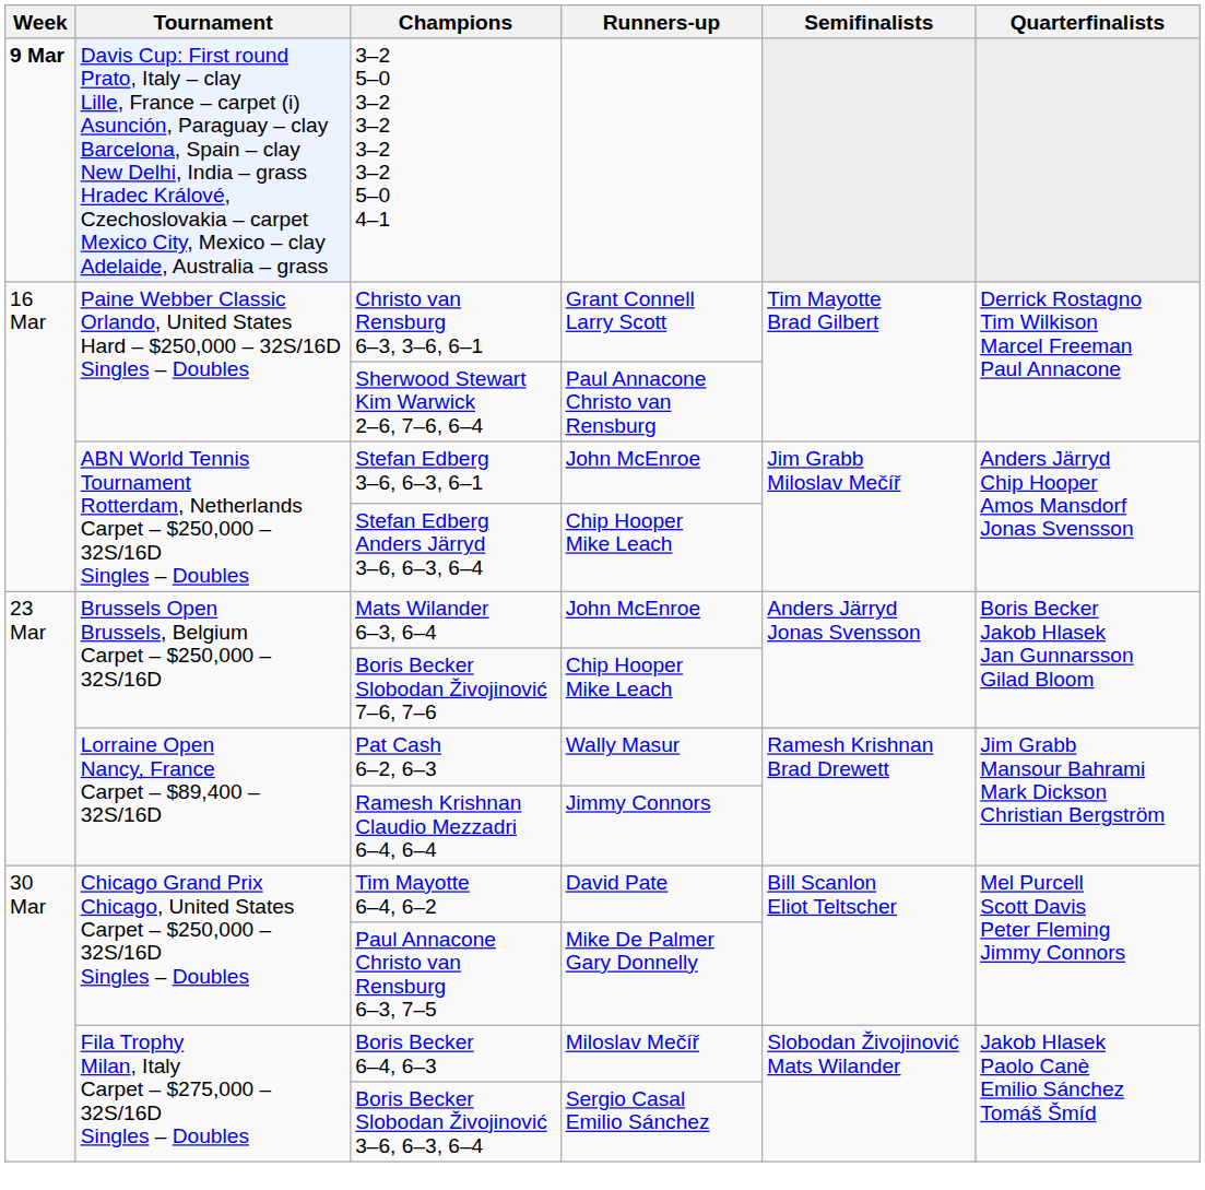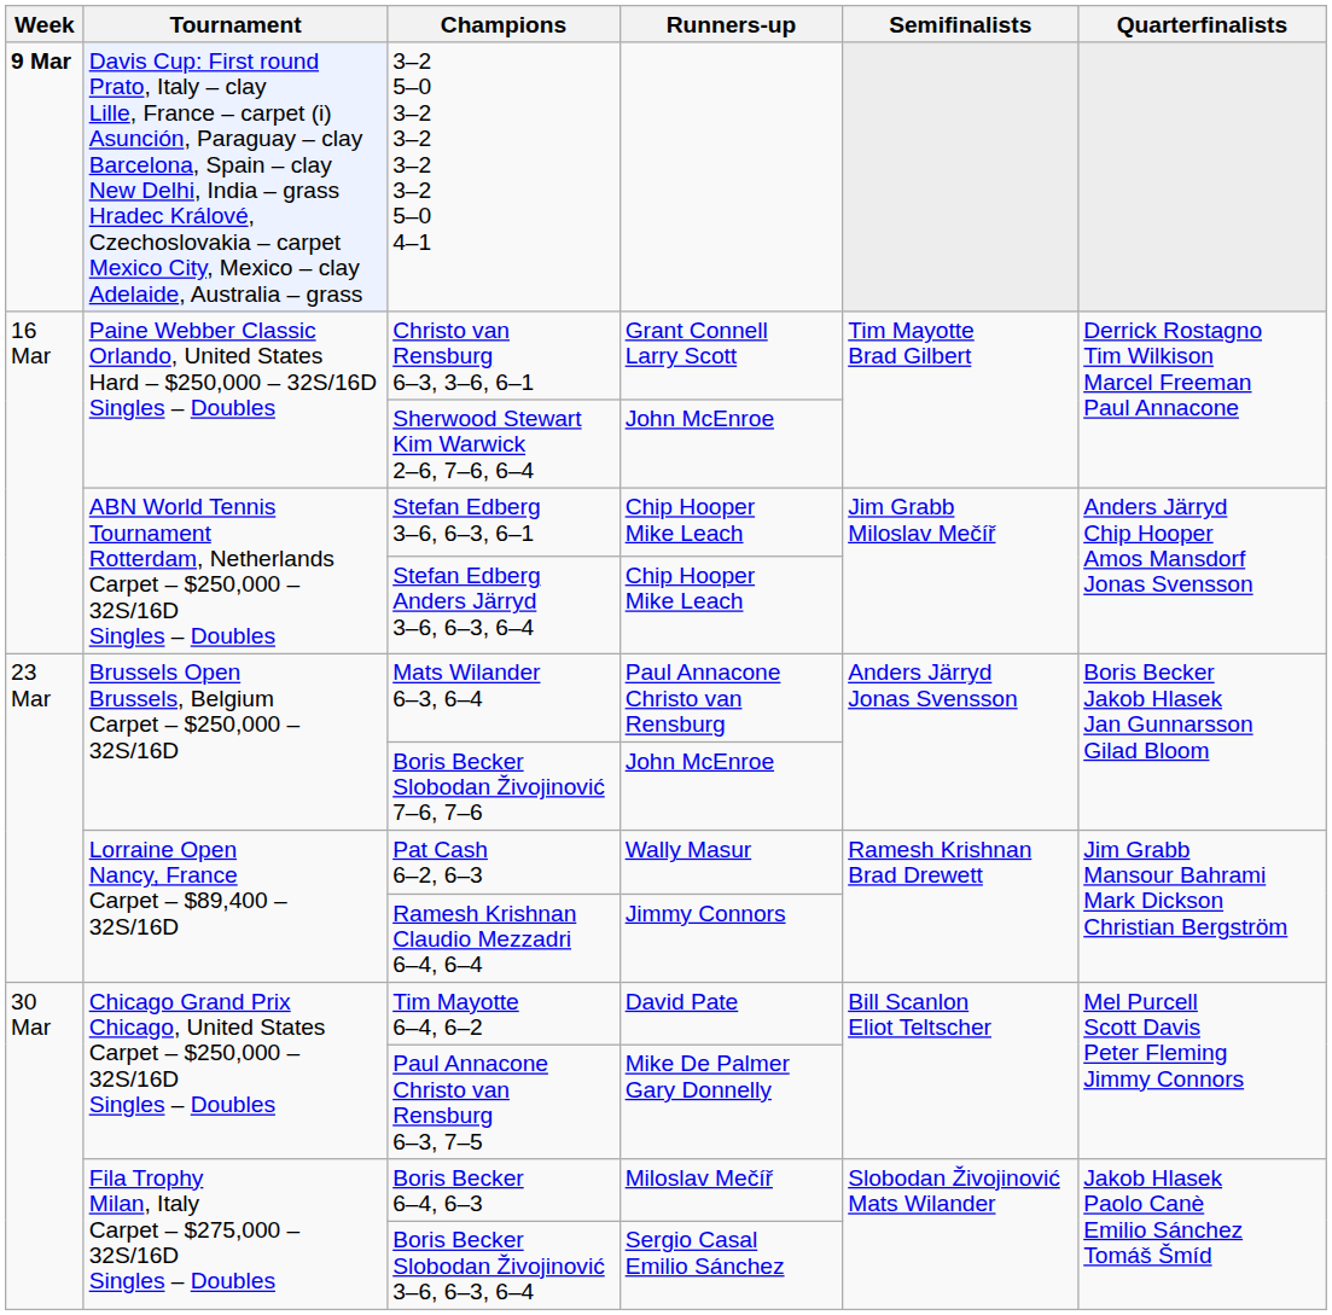Sherwood Stewart Kim Warwick 2–6, 7–6, 6–4 | Runners-up: Paul Annacone Christo van Rensburg -> John McEnroe
Stefan Edberg 3–6, 6–3, 6–1 | Runners-up: John McEnroe -> Chip Hooper Mike Leach
Mats Wilander 6–3, 6–4 | Runners-up: John McEnroe -> Paul Annacone Christo van Rensburg
Boris Becker Slobodan Živojinović 7–6, 7–6 | Runners-up: Chip Hooper Mike Leach -> John McEnroe
